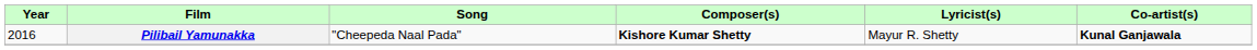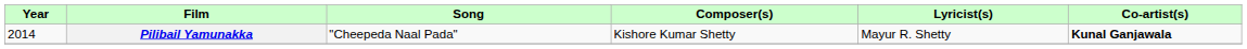Pilibail Yamunakka | Year: 2016 -> 2014
Pilibail Yamunakka | Composer(s): bold -> normal
